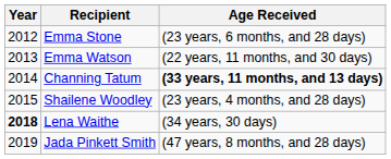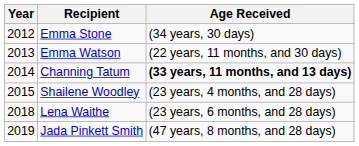Emma Stone | Age Received: (23 years, 6 months, and 28 days) -> (34 years, 30 days)
Lena Waithe | Year: bold -> normal
Lena Waithe | Age Received: (34 years, 30 days) -> (23 years, 6 months, and 28 days)
